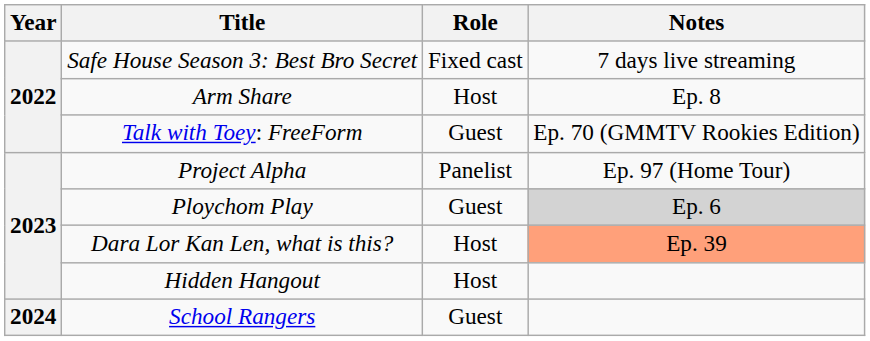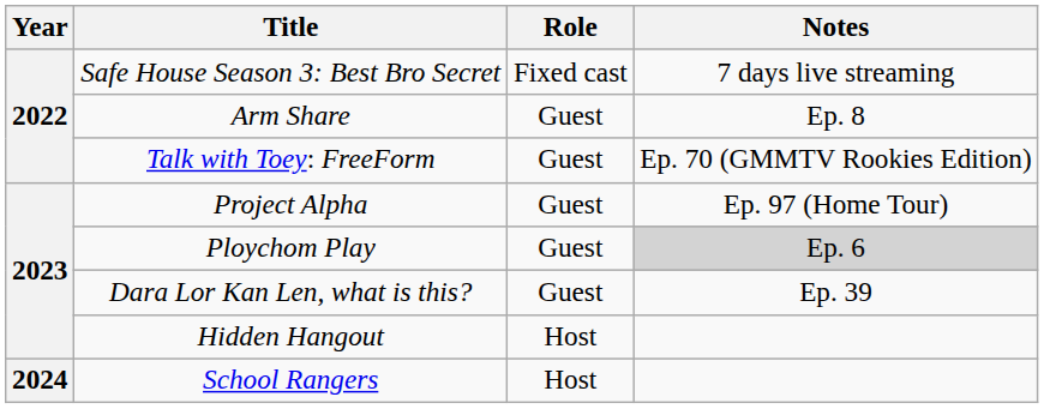Arm Share | Role: Host -> Guest
Project Alpha | Role: Panelist -> Guest
Dara Lor Kan Len, what is this? | Role: Host -> Guest
Dara Lor Kan Len, what is this? | Notes: lightsalmon background -> no background
School Rangers | Role: Guest -> Host
